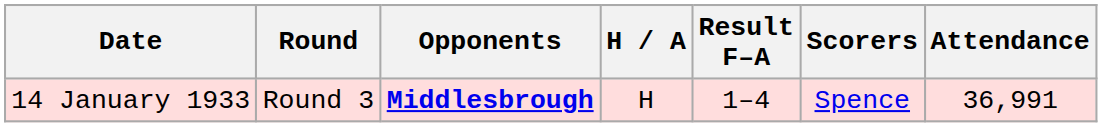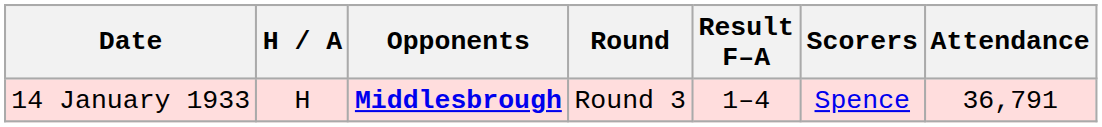columns swapped: Round <-> H / A
14 January 1933 | Attendance: 36,991 -> 36,791
